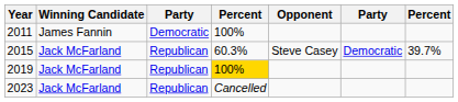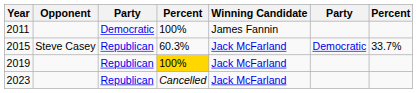columns swapped: Winning Candidate <-> Opponent
2015 | column 7: 39.7% -> 33.7%
